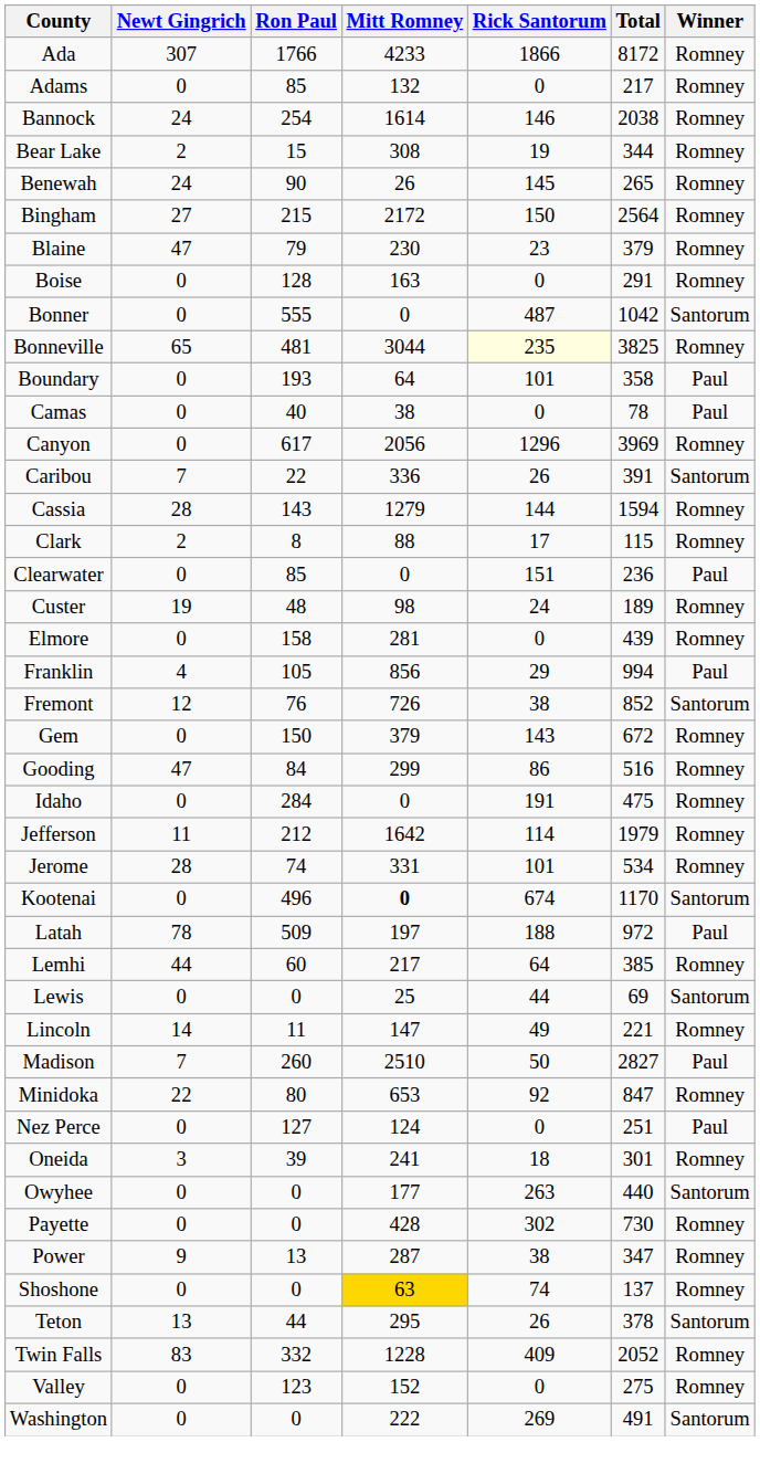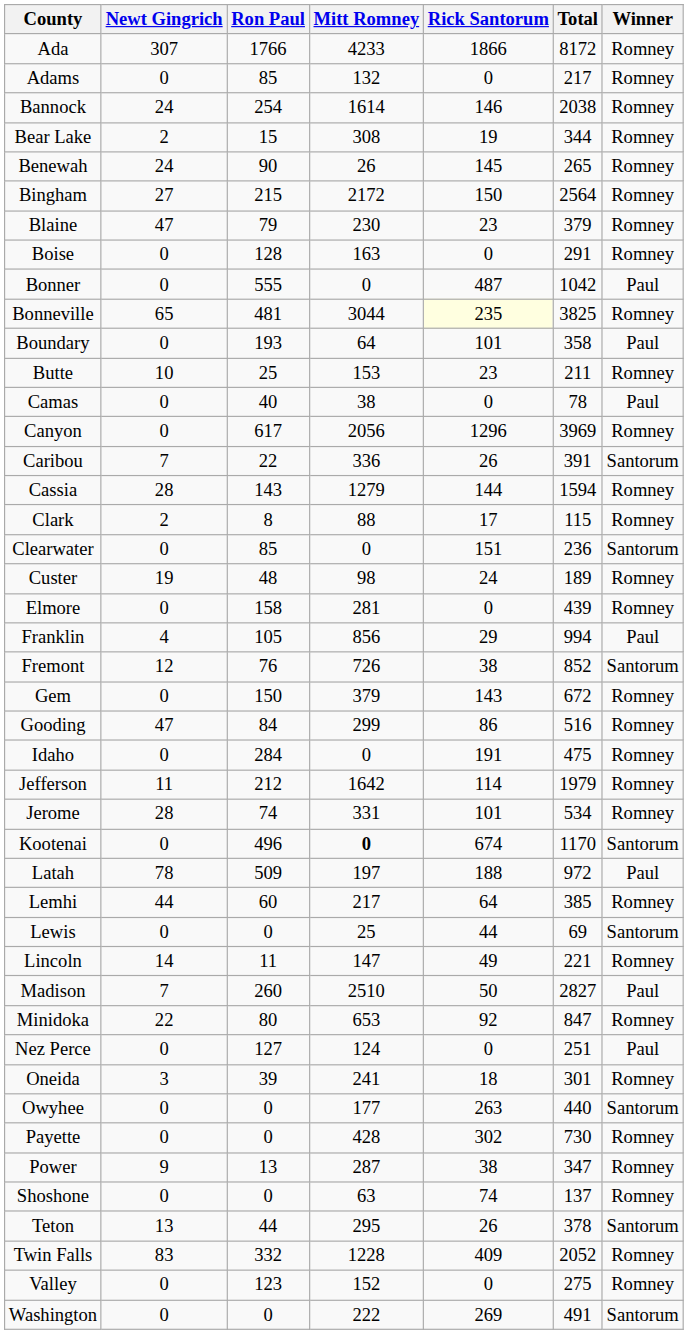Bonner | Winner: Santorum -> Paul
+ row: Butte | 10 | 25 | 153 | 23 | 211 | Romney
Clearwater | Winner: Paul -> Santorum
Shoshone | Mitt Romney: gold background -> no background
